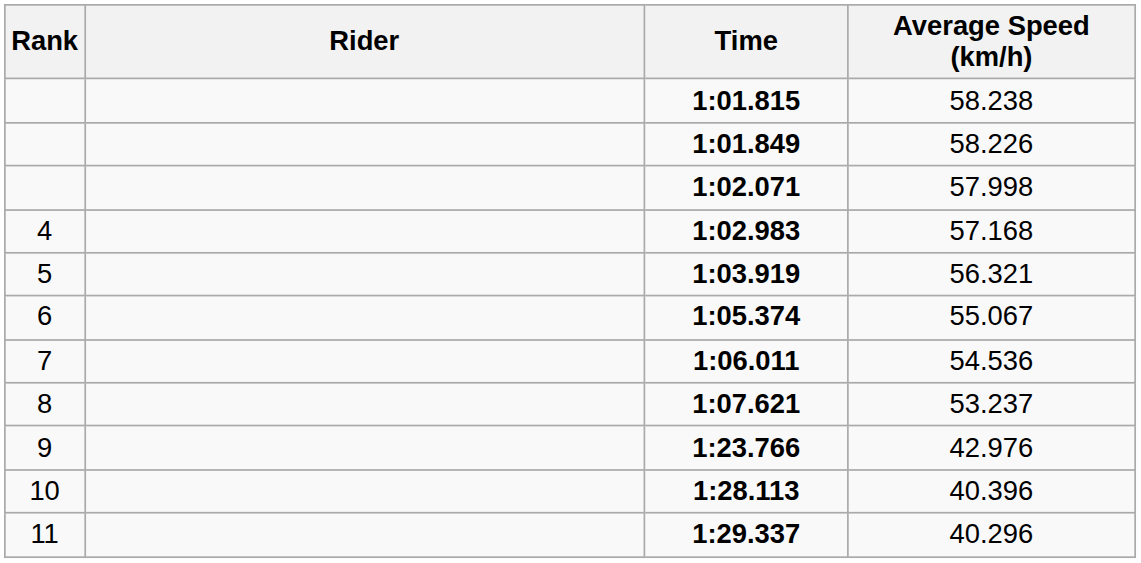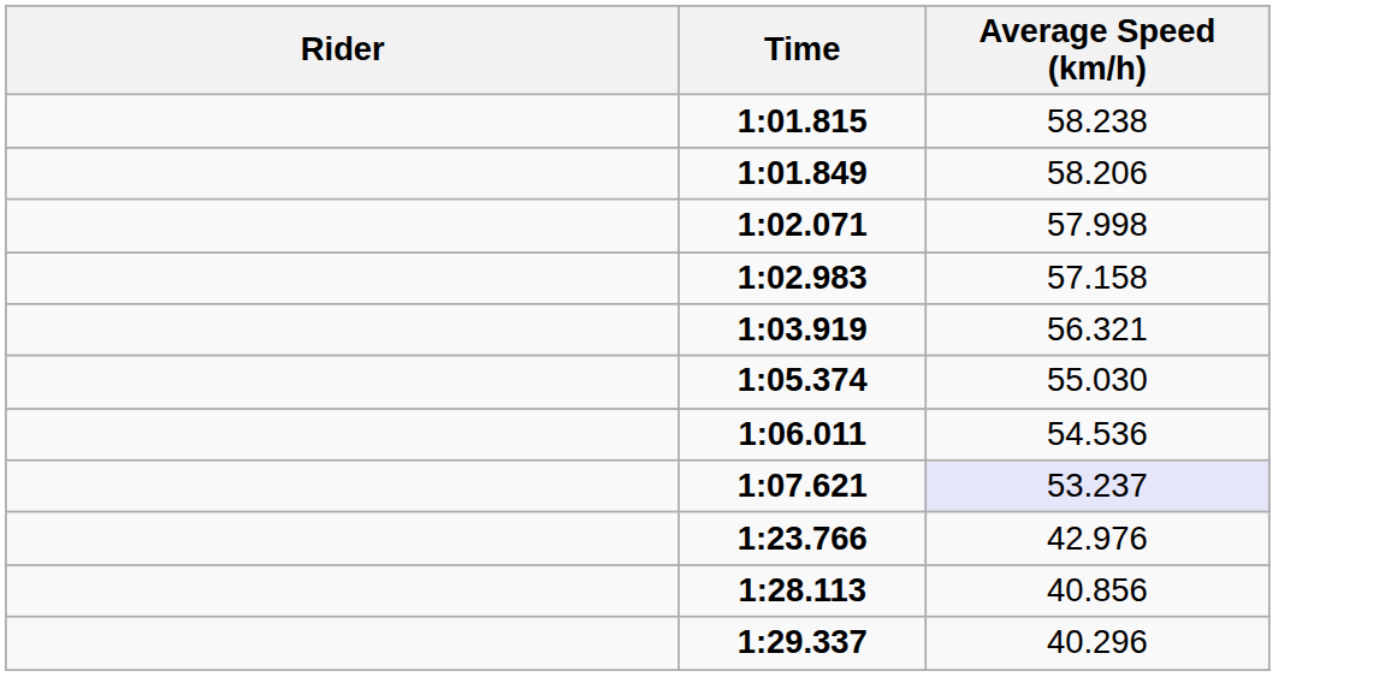- column: Rank | 4 | 5 | 6 | 7 | 8 | 9 | 10 | 11
1:01.849 | Average Speed (km/h): 58.226 -> 58.206
1:02.983 | Average Speed (km/h): 57.168 -> 57.158
1:05.374 | Average Speed (km/h): 55.067 -> 55.030
1:07.621 | Average Speed (km/h): no background -> lavender background
1:28.113 | Average Speed (km/h): 40.396 -> 40.856
